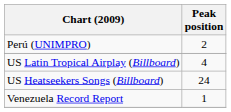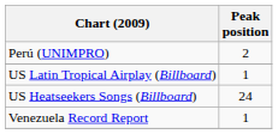US Latin Tropical Airplay (Billboard) | Peak position: 4 -> 1
